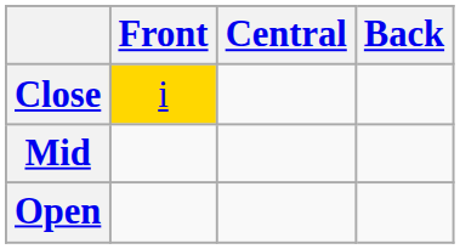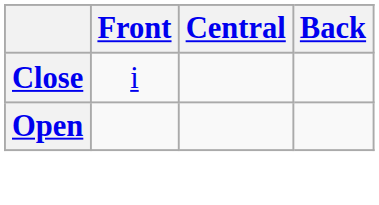Close | Front: gold background -> no background
- row: Mid
